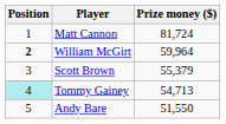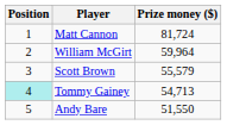William McGirt | Position: bold -> normal
Scott Brown | Prize money ($): 55,379 -> 55,579
